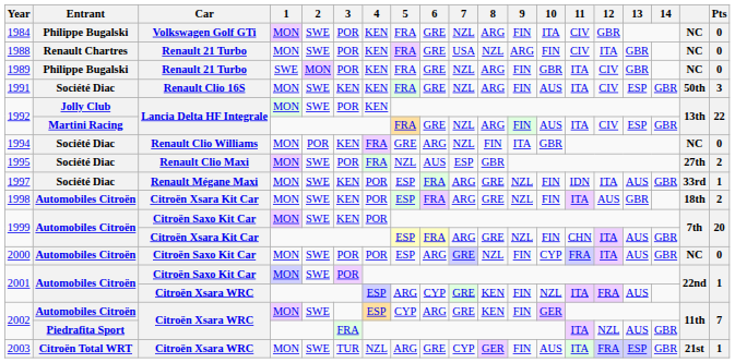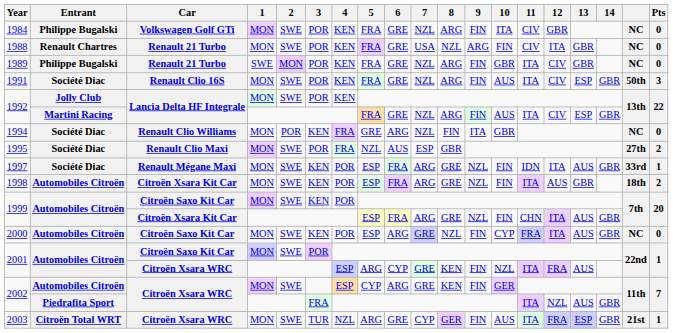1991 | 3: KEN -> POR
2000 | 3: POR -> KEN
